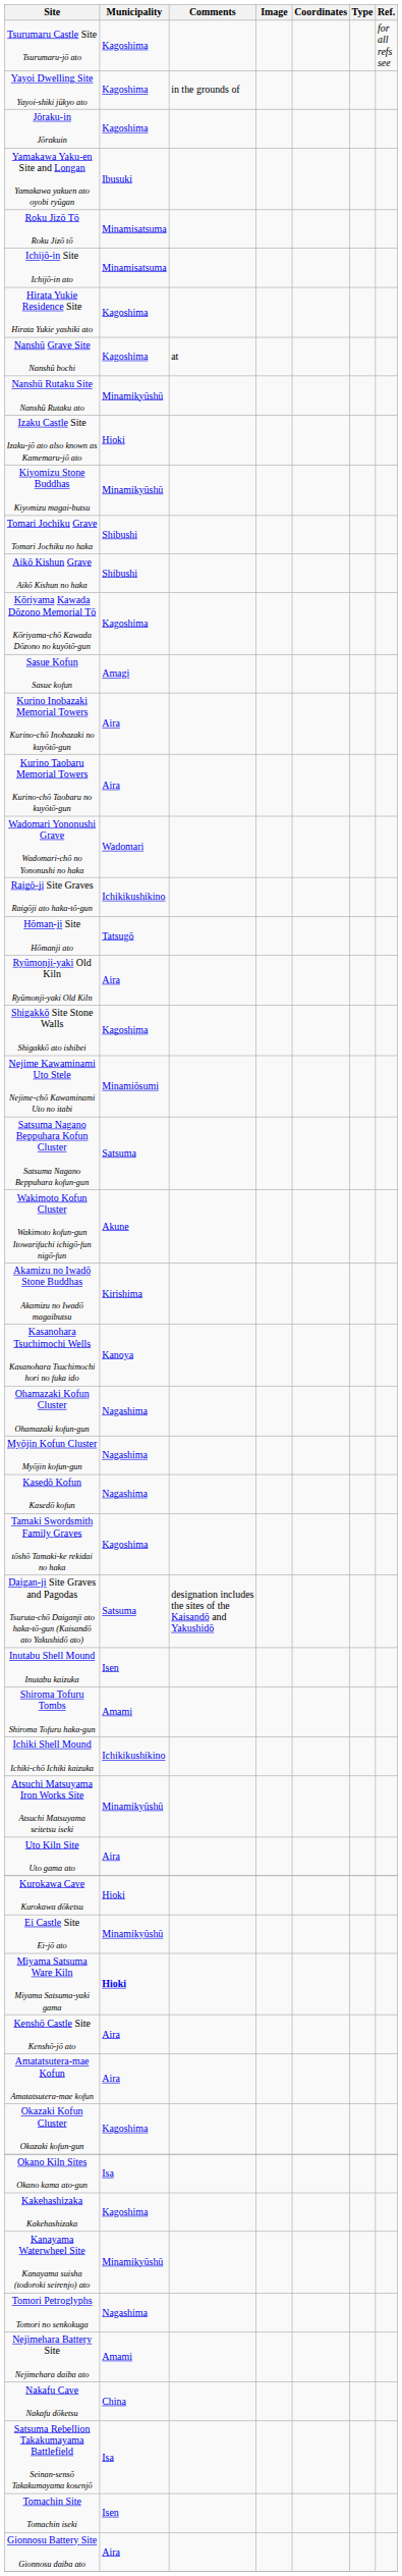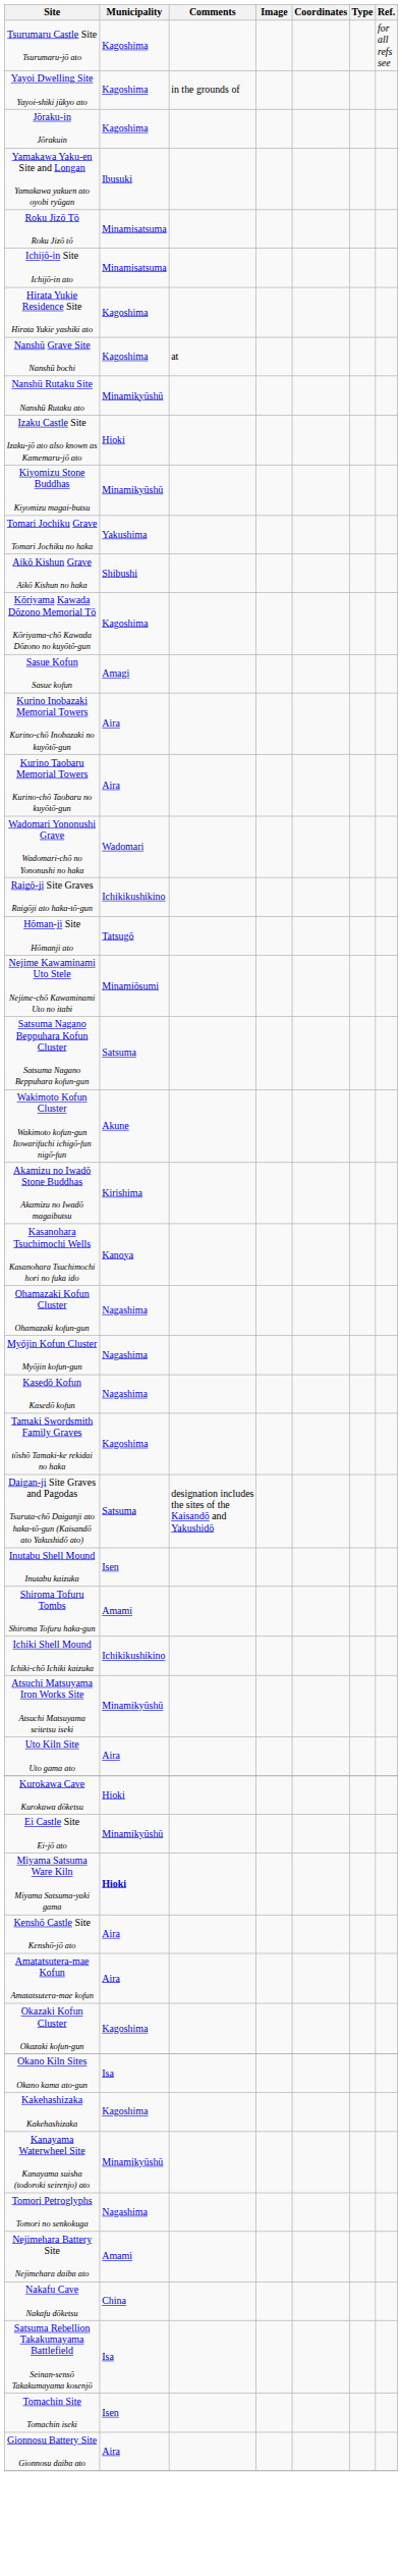Tomari Jochiku Grave Tomari Jochiku no haka | Municipality: Shibushi -> Yakushima
- row: Ryūmonji-yaki Old Kiln Ryūmonji-yaki Old Kiln | Aira
- row: Shigakkō Site Stone Walls Shigakkō ato ishibei | Kagoshima
